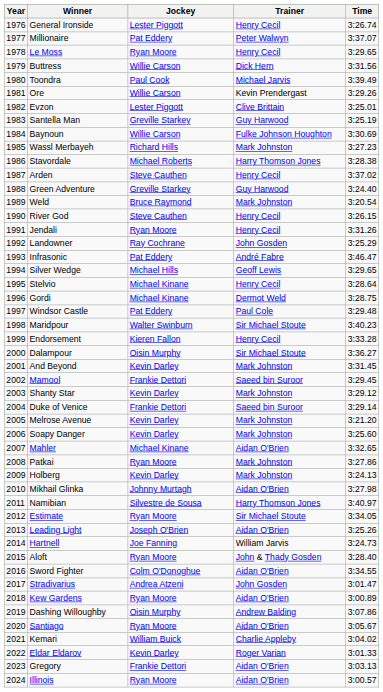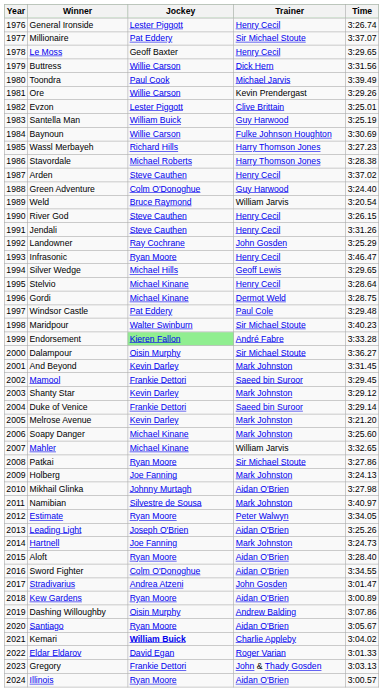Millionaire | Trainer: Peter Walwyn -> Sir Michael Stoute
Le Moss | Jockey: Ryan Moore -> Geoff Baxter
Santella Man | Jockey: Greville Starkey -> William Buick
Wassl Merbayeh | Trainer: Mark Johnston -> Harry Thomson Jones
Green Adventure | Jockey: Greville Starkey -> Colm O'Donoghue
Weld | Trainer: Mark Johnston -> William Jarvis
Jendali | Jockey: Ryan Moore -> Steve Cauthen
Infrasonic | Jockey: Pat Eddery -> Ryan Moore
Infrasonic | Trainer: André Fabre -> Henry Cecil
Endorsement | Jockey: no background -> lightgreen background
Endorsement | Trainer: Henry Cecil -> André Fabre
Soapy Danger | Jockey: Kevin Darley -> Michael Kinane
Mahler | Trainer: Aidan O'Brien -> William Jarvis
Patkai | Trainer: Mark Johnston -> Sir Michael Stoute
Holberg | Jockey: Kevin Darley -> Joe Fanning
Namibian | Trainer: Harry Thomson Jones -> Mark Johnston
Estimate | Trainer: Sir Michael Stoute -> Peter Walwyn
Hartnell | Trainer: William Jarvis -> Mark Johnston
Aloft | Trainer: John & Thady Gosden -> Aidan O'Brien
Kemari | Jockey: normal -> bold
Eldar Eldarov | Jockey: Kevin Darley -> David Egan
Gregory | Trainer: Aidan O'Brien -> John & Thady Gosden
